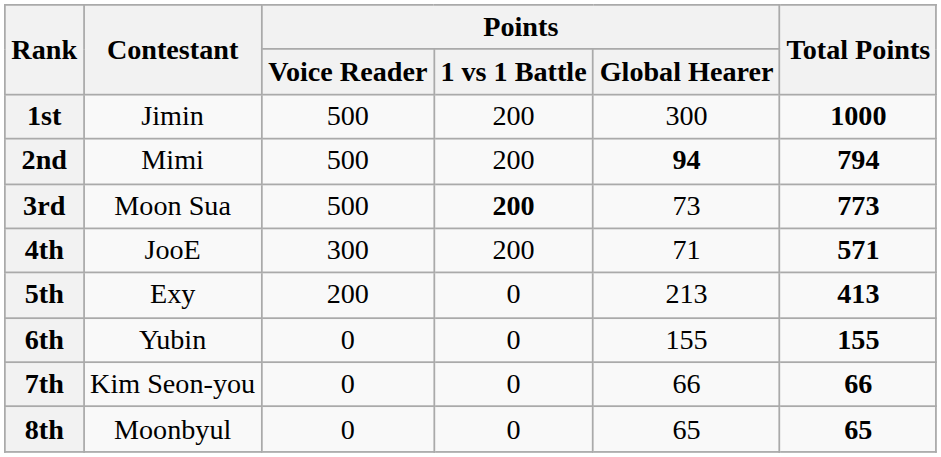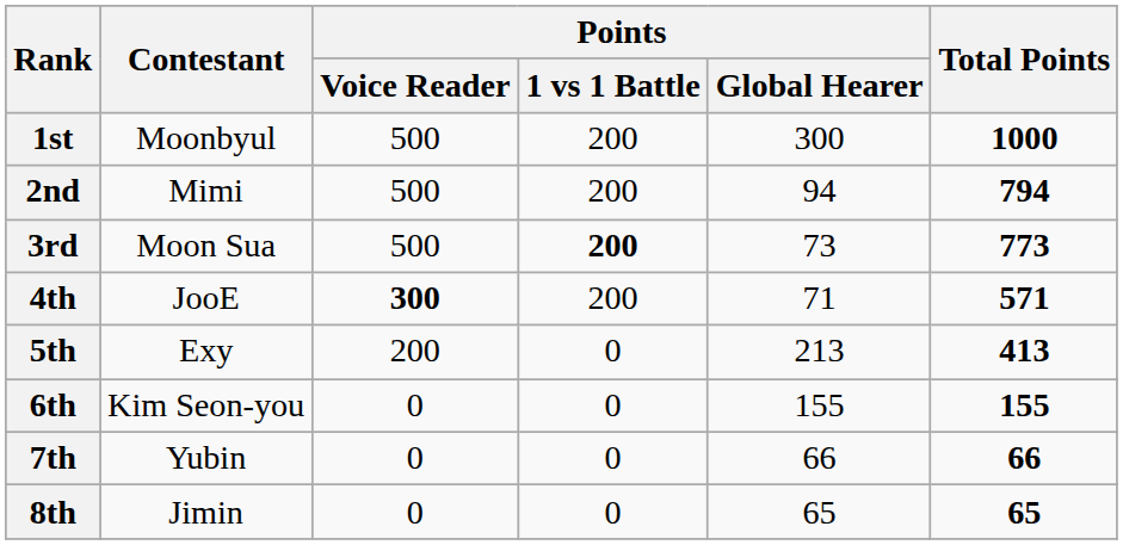1st | Contestant: Jimin -> Moonbyul
2nd | Points / Global Hearer: bold -> normal
4th | Points / Voice Reader: normal -> bold
6th | Contestant: Yubin -> Kim Seon-you
7th | Contestant: Kim Seon-you -> Yubin
8th | Contestant: Moonbyul -> Jimin
